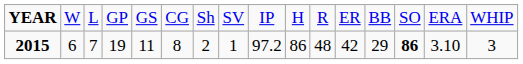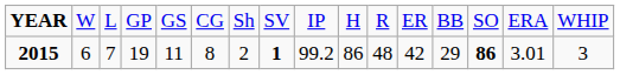2015 | column 8: normal -> bold
2015 | column 9: 97.2 -> 99.2
2015 | column 15: 3.10 -> 3.01
